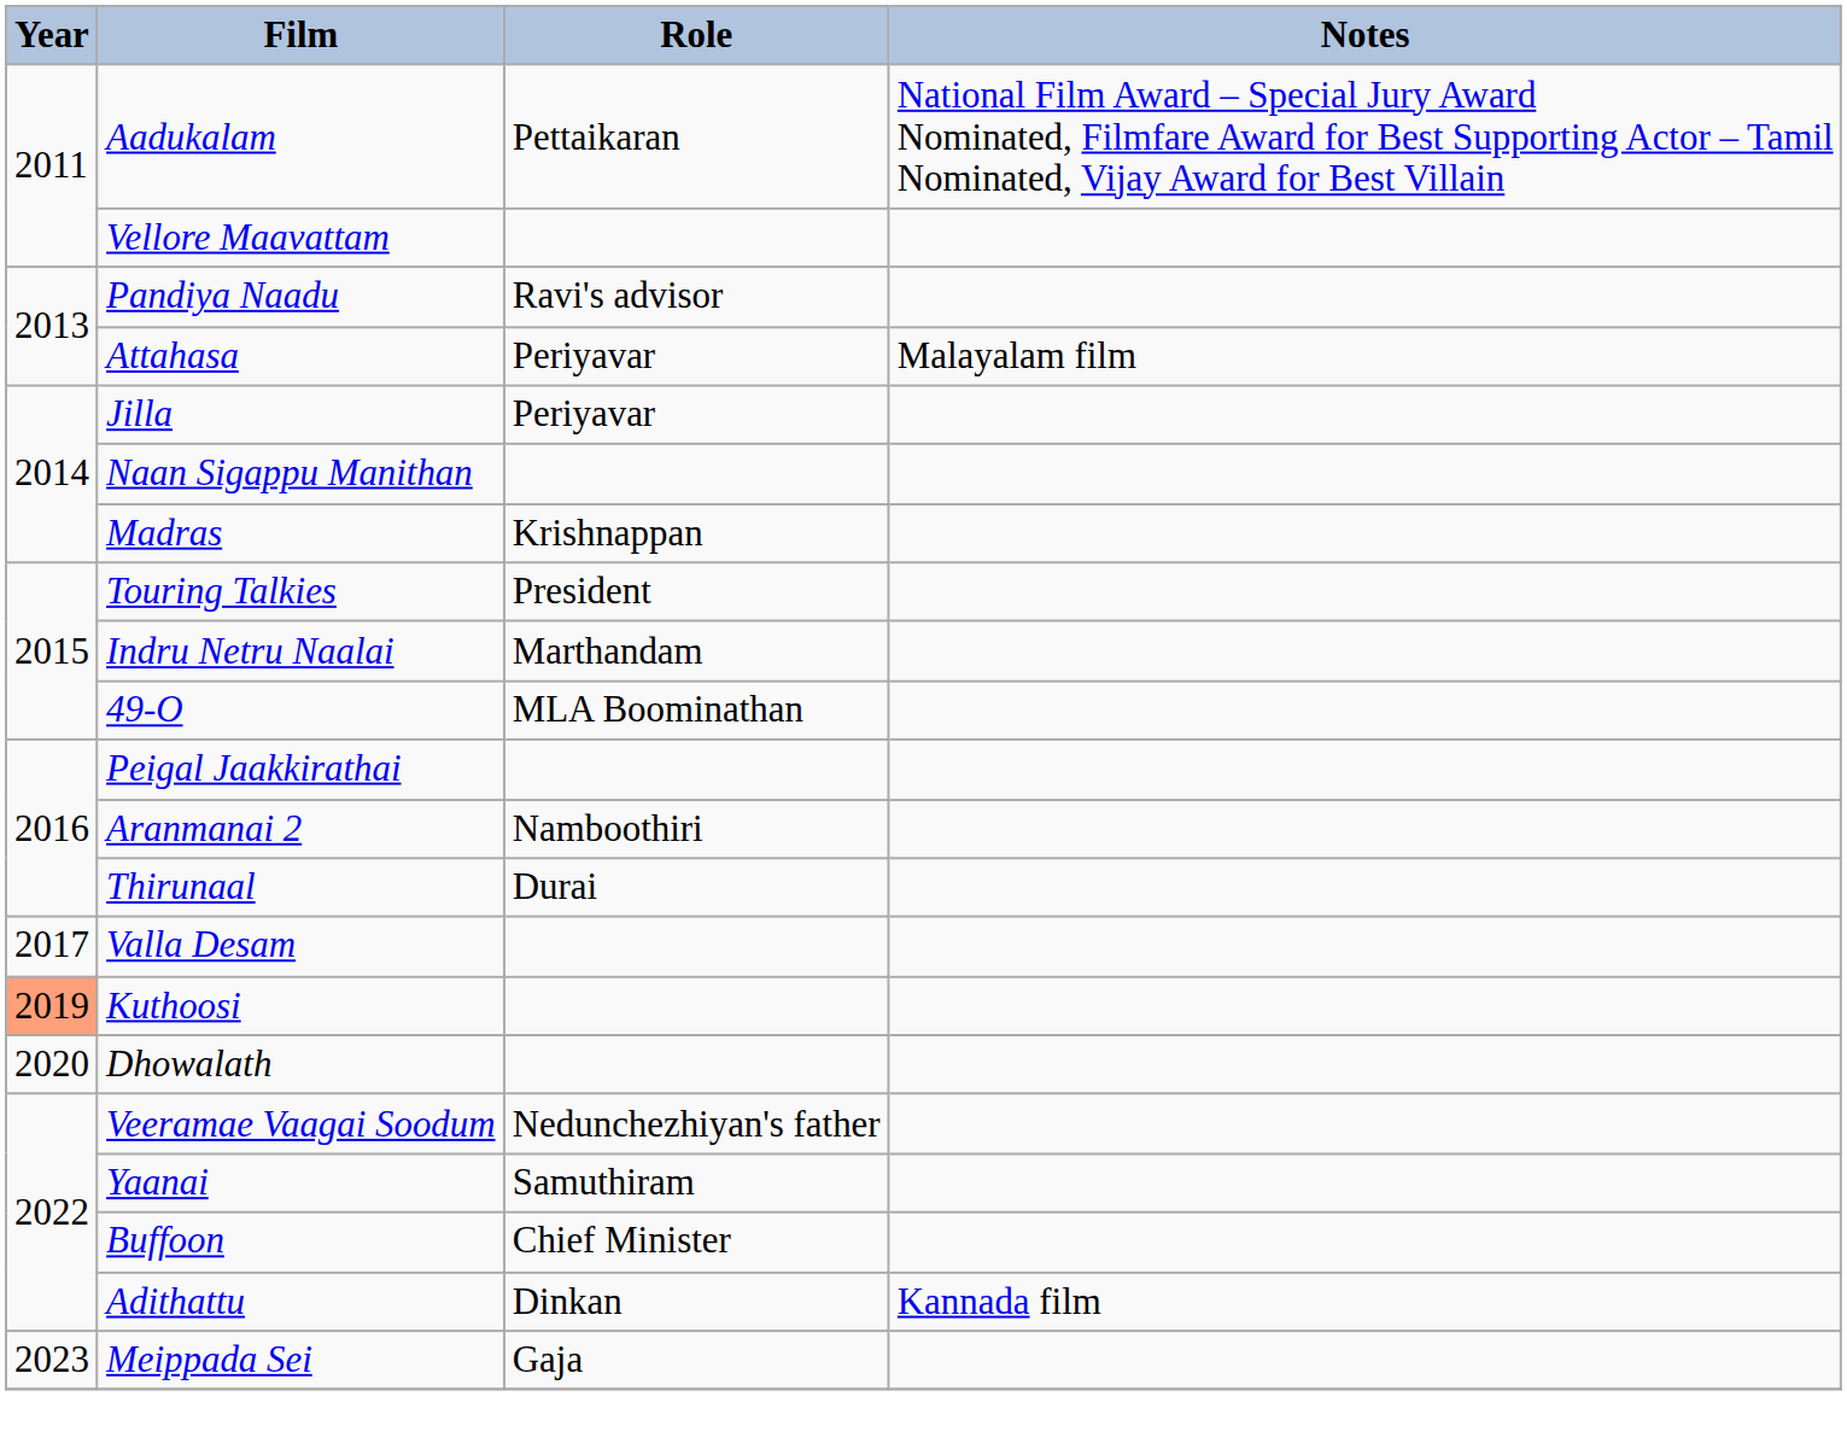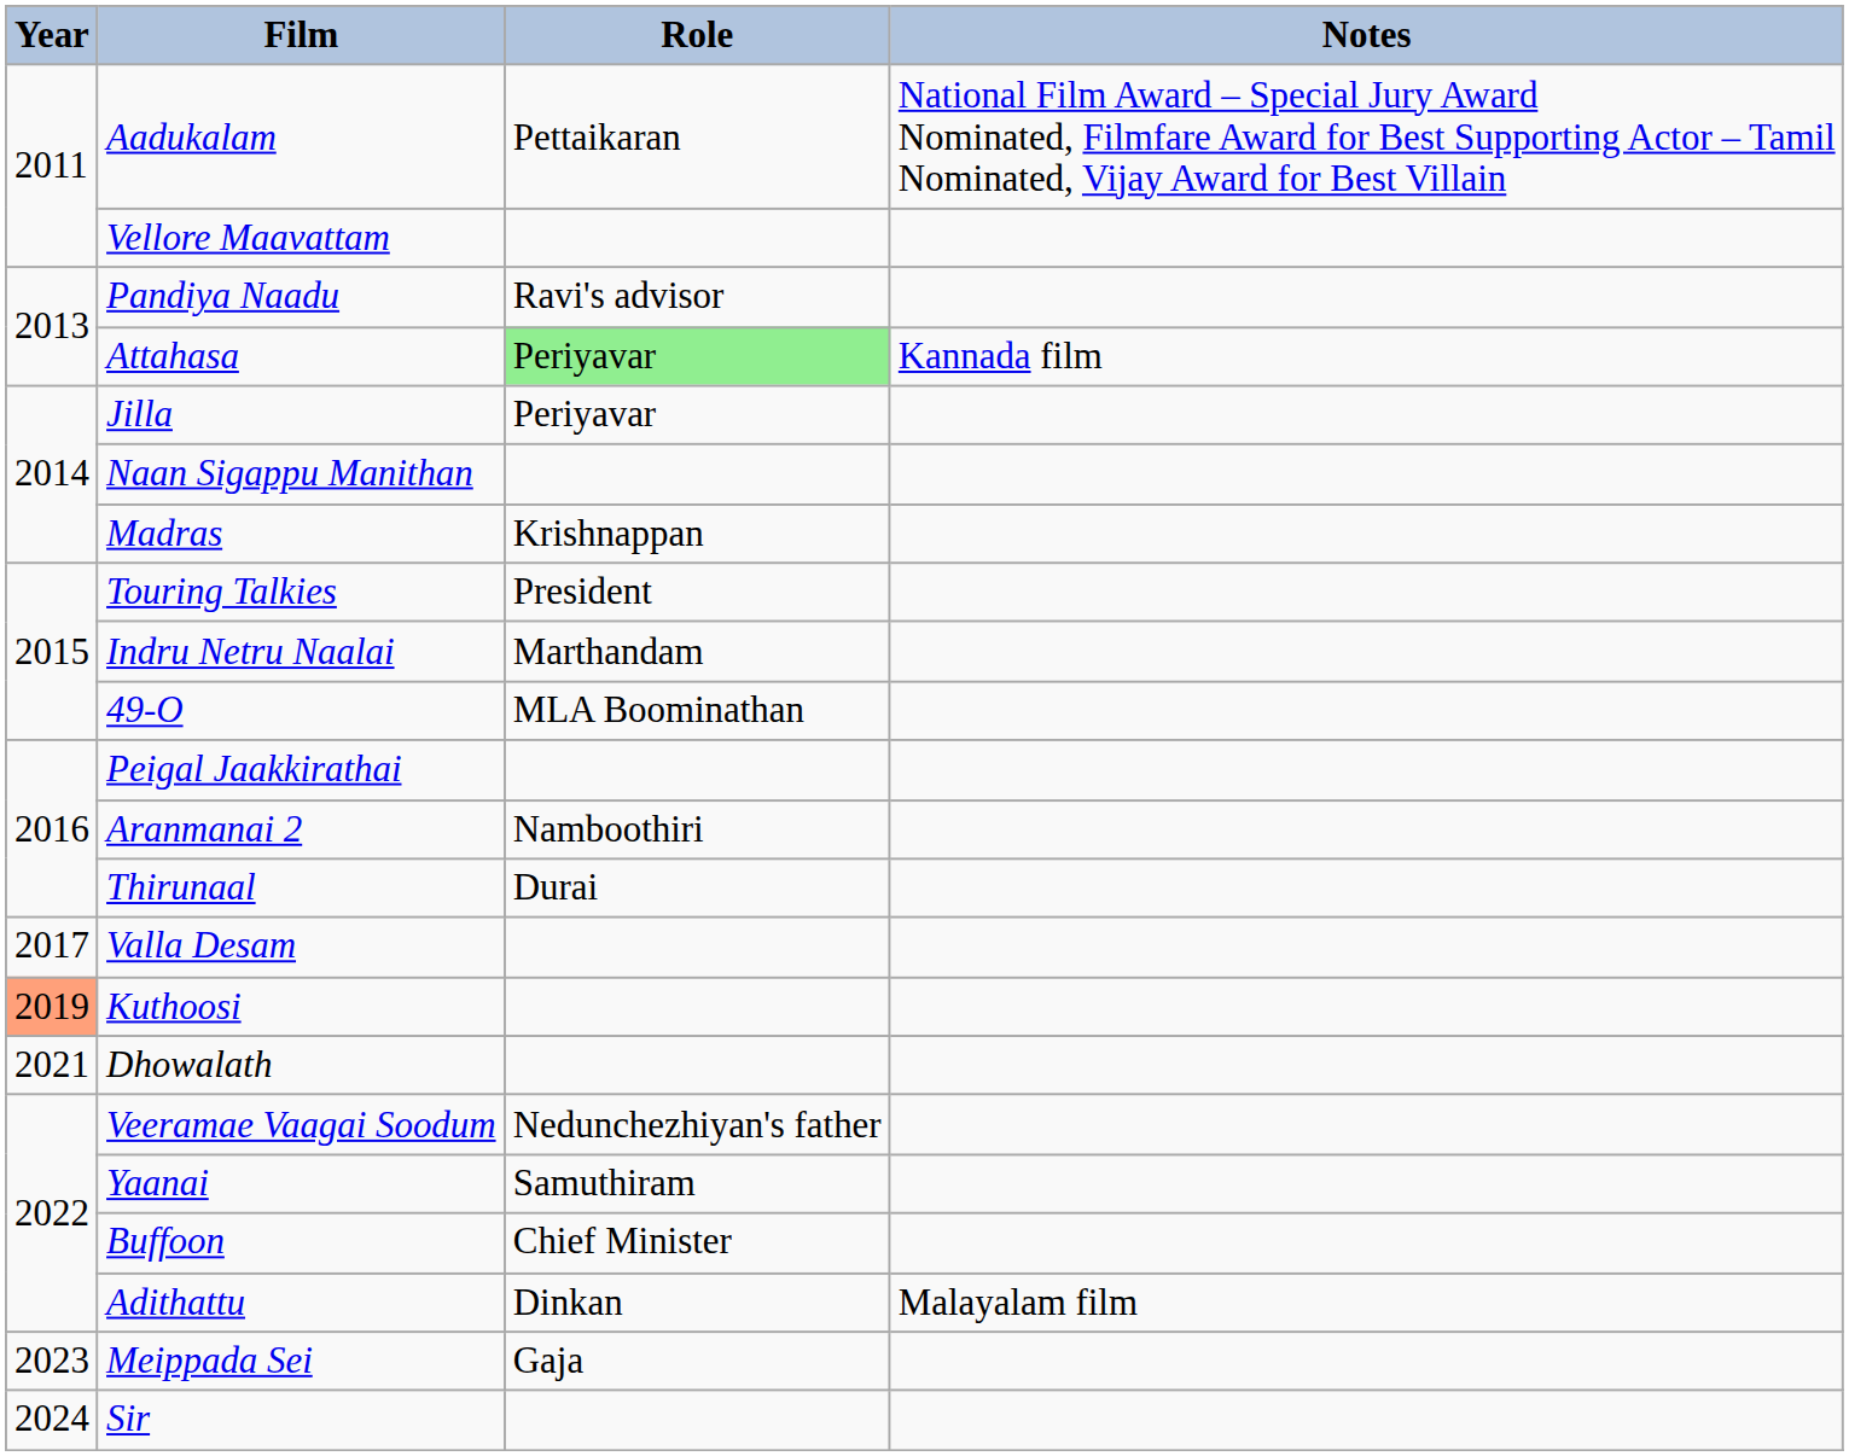Attahasa | Role: no background -> lightgreen background
Attahasa | Notes: Malayalam film -> Kannada film
Dhowalath | Year: 2020 -> 2021
Adithattu | Notes: Kannada film -> Malayalam film
+ row: 2024 | Sir
